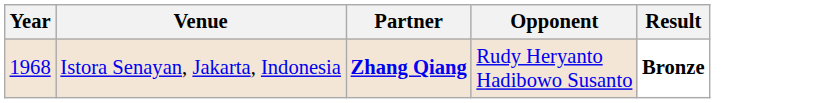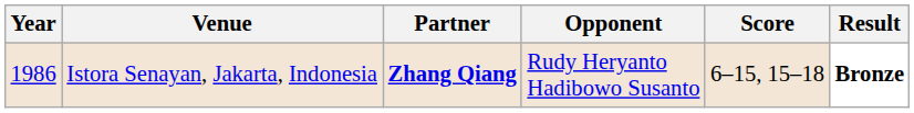+ column: Score | 6–15, 15–18
Istora Senayan, Jakarta, Indonesia | Year: 1968 -> 1986
